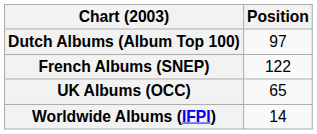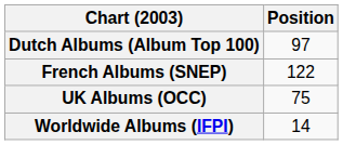UK Albums (OCC) | Position: 65 -> 75
